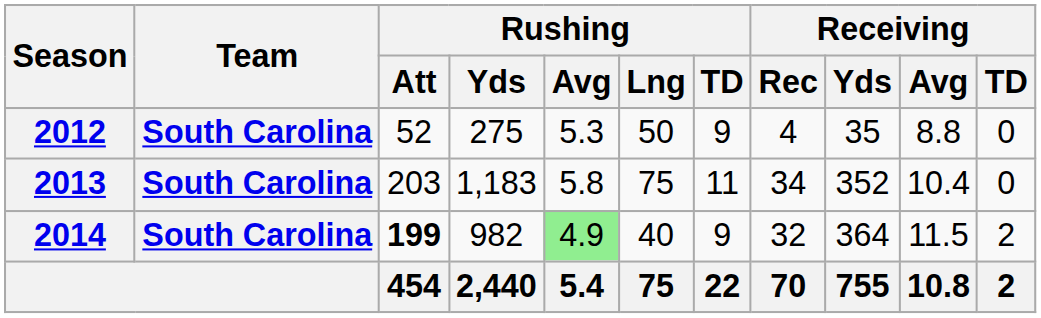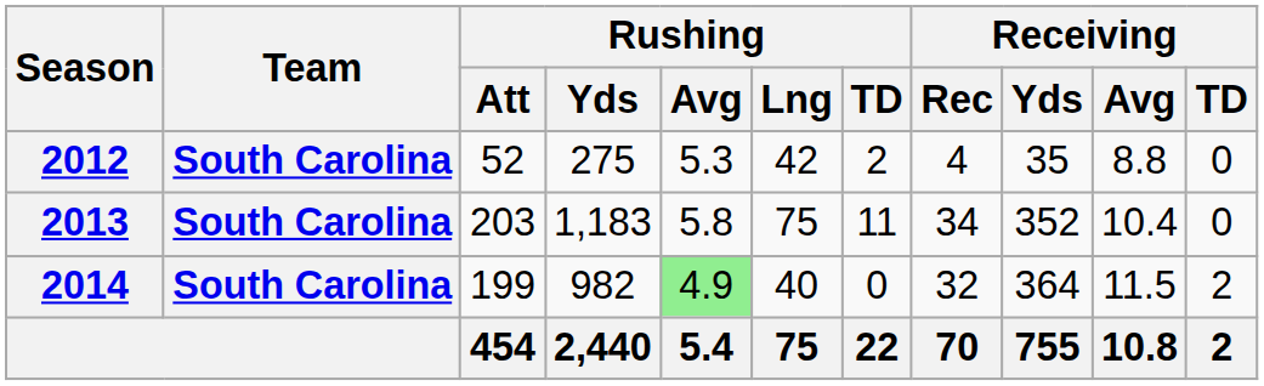2012 | Rushing / Lng: 50 -> 42
2012 | Rushing / TD: 9 -> 2
2014 | Rushing / Att: bold -> normal
2014 | Rushing / TD: 9 -> 0
